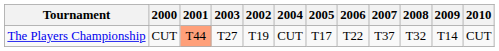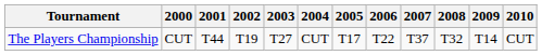columns swapped: 2002 <-> 2003
The Players Championship | 2001: lightsalmon background -> no background
